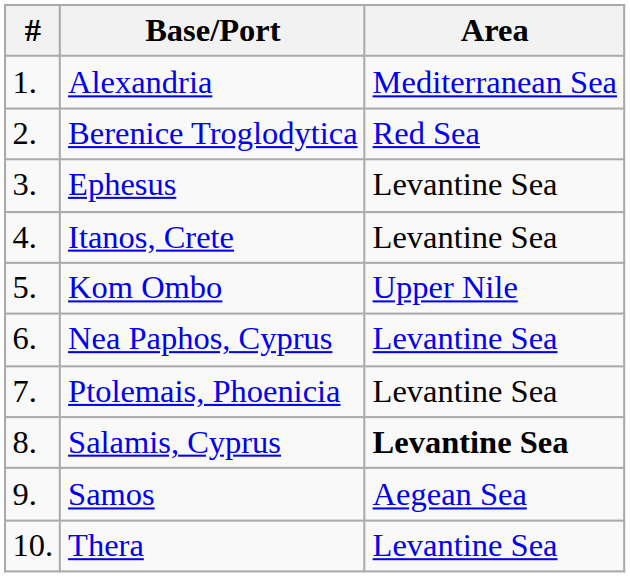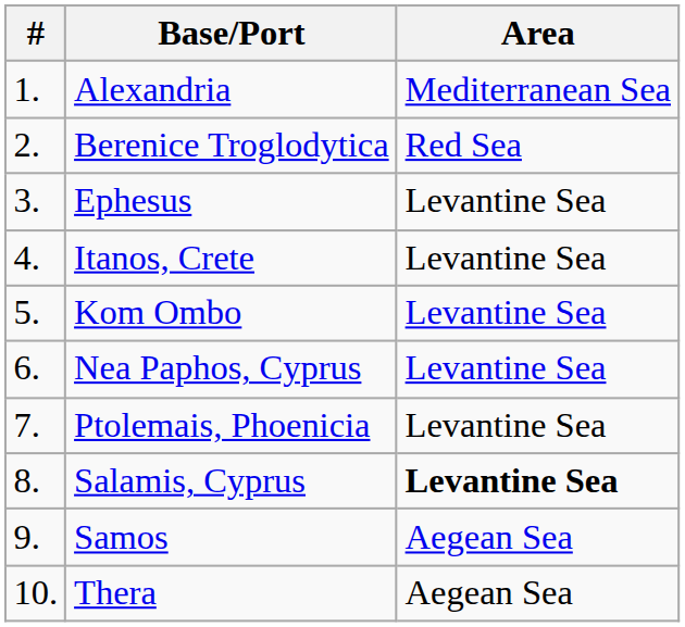Kom Ombo | Area: Upper Nile -> Levantine Sea
Thera | Area: Levantine Sea -> Aegean Sea
